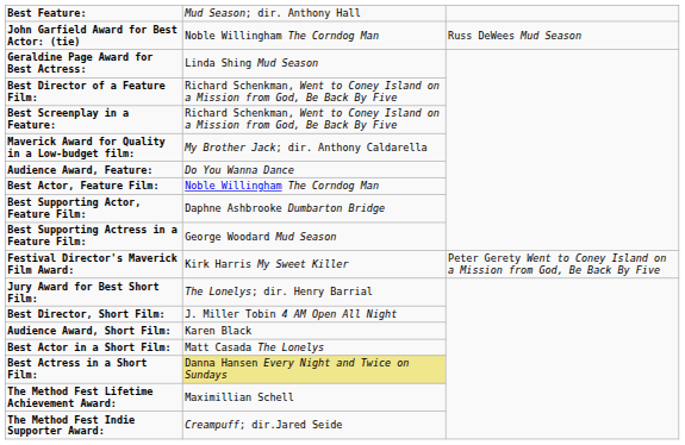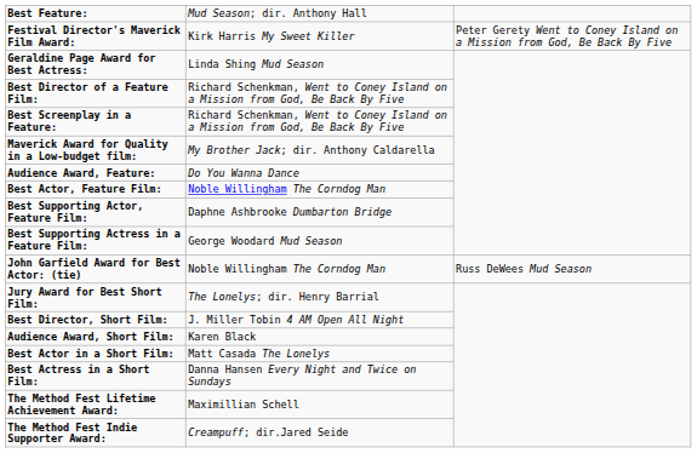rows swapped: John Garfield Award for Best Actor: (tie) <-> Festival Director's Maverick Film Award:
Best Actress in a Short Film: | column 2: khaki background -> no background
